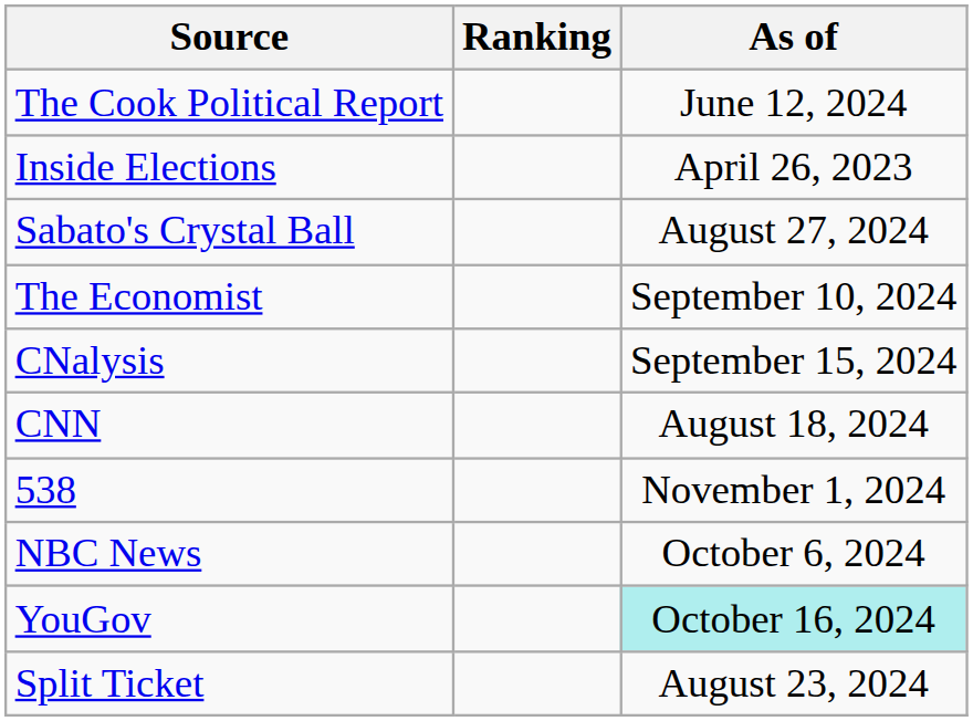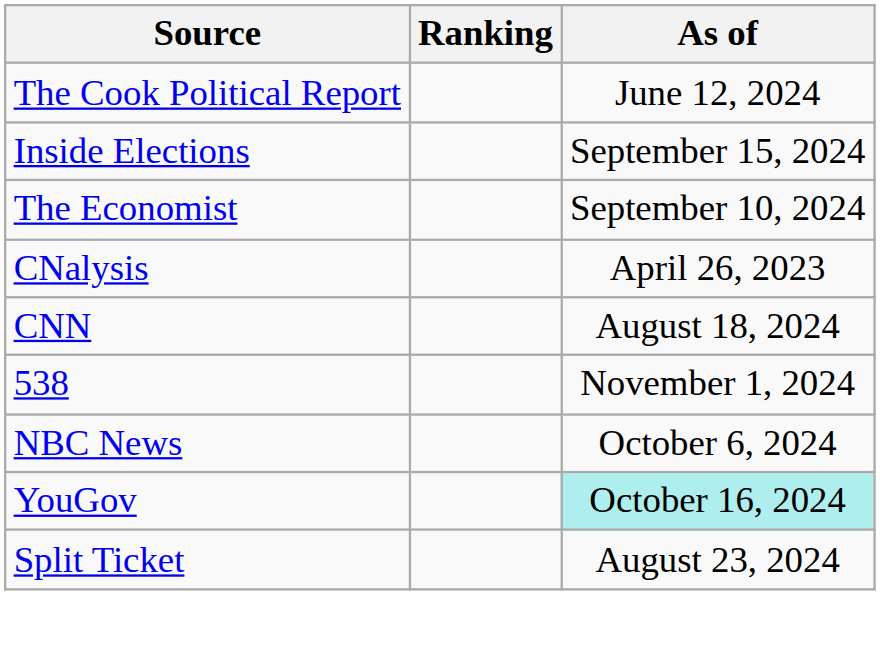Inside Elections | As of: April 26, 2023 -> September 15, 2024
- row: Sabato's Crystal Ball | August 27, 2024
CNalysis | As of: September 15, 2024 -> April 26, 2023
